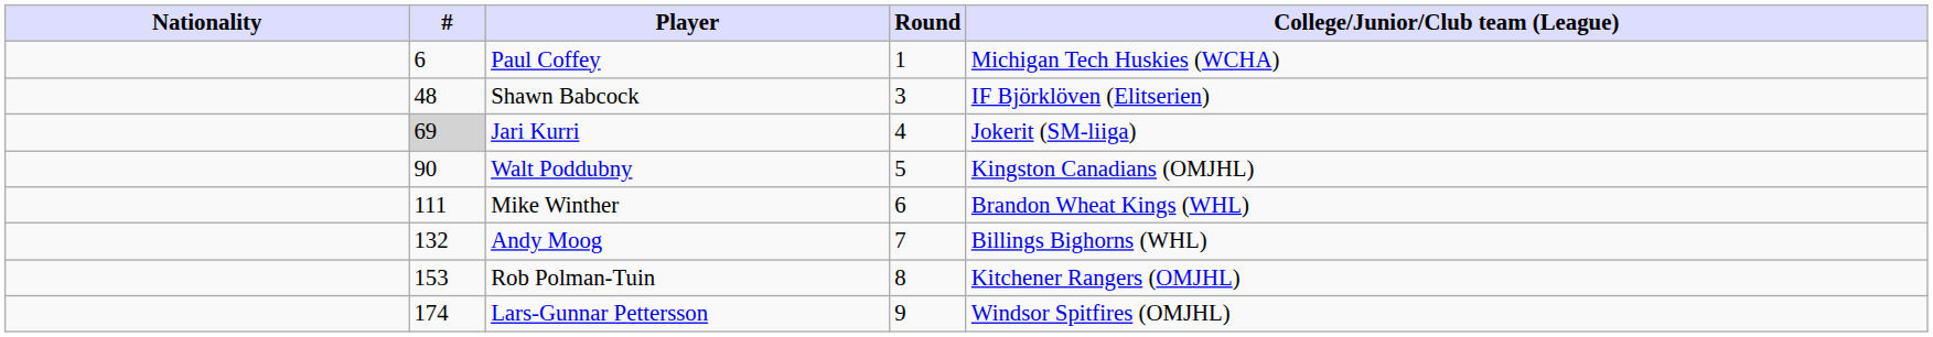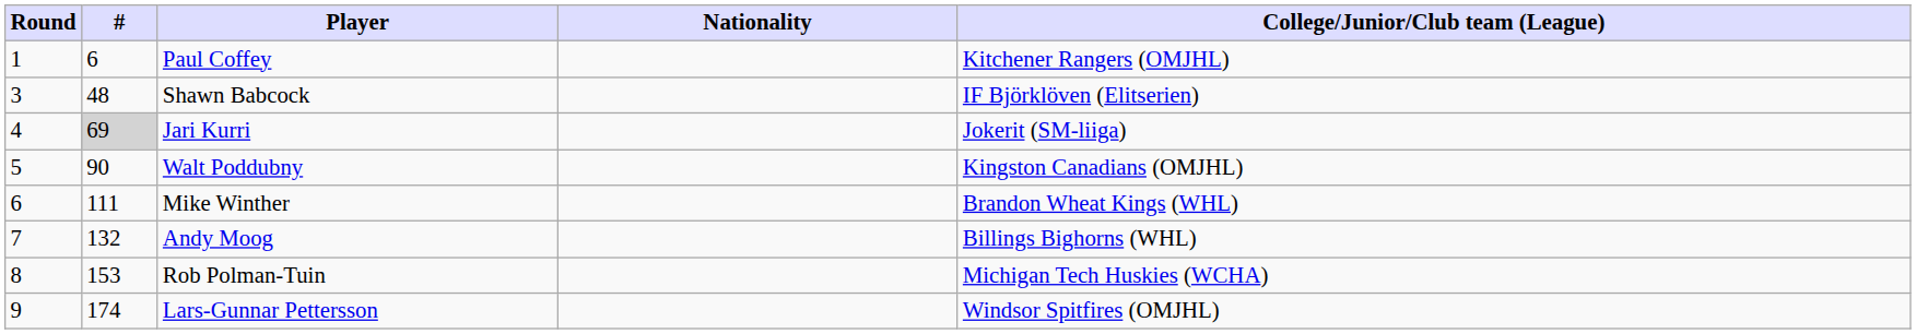columns swapped: Round <-> Nationality
Paul Coffey | College/Junior/Club team (League): Michigan Tech Huskies (WCHA) -> Kitchener Rangers (OMJHL)
Rob Polman-Tuin | College/Junior/Club team (League): Kitchener Rangers (OMJHL) -> Michigan Tech Huskies (WCHA)
